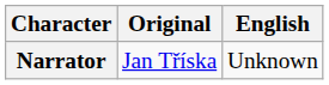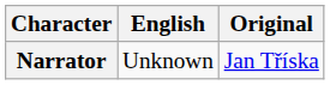columns swapped: Original <-> English
